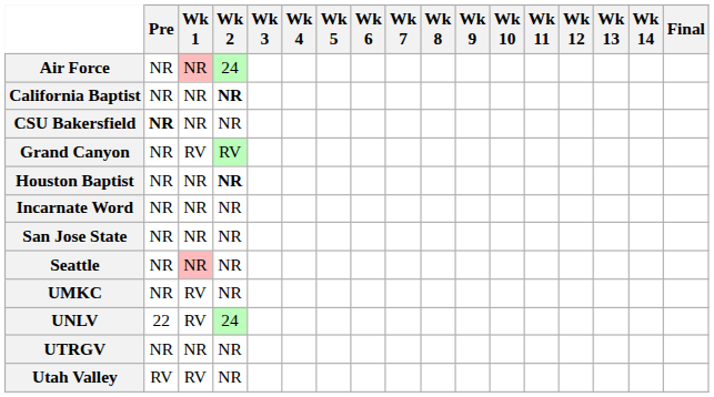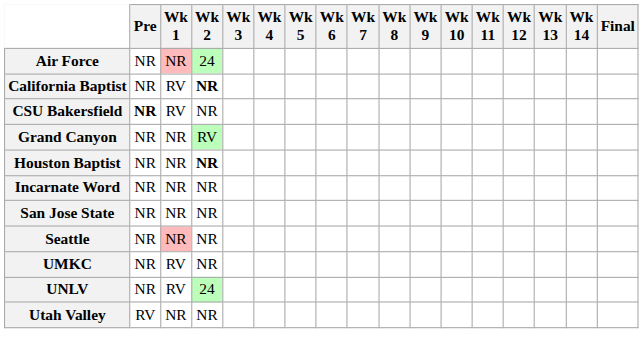California Baptist | Wk 1: NR -> RV
CSU Bakersfield | Wk 1: NR -> RV
Grand Canyon | Wk 1: RV -> NR
UNLV | Pre: 22 -> NR
- row: UTRGV | NR | NR | NR
Utah Valley | Wk 1: RV -> NR
